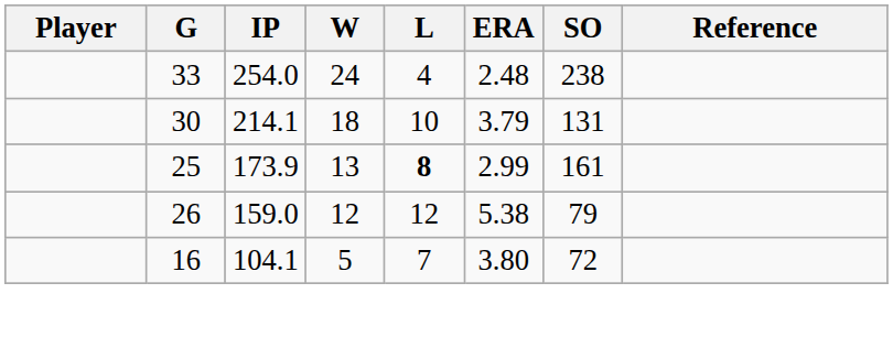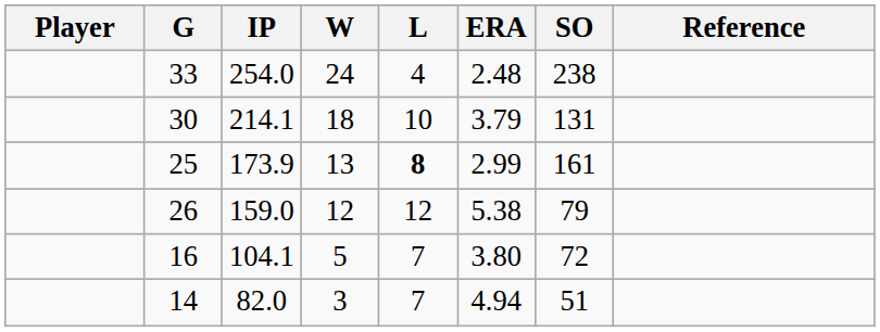+ row: 14 | 82.0 | 3 | 7 | 4.94 | 51
